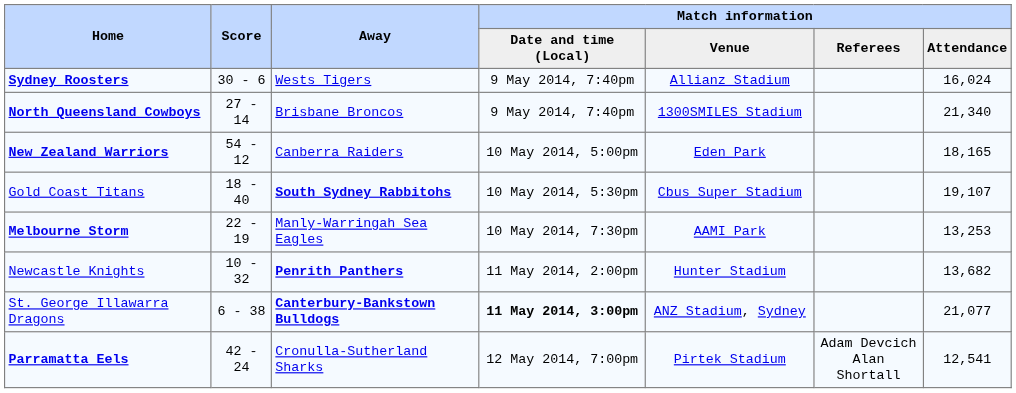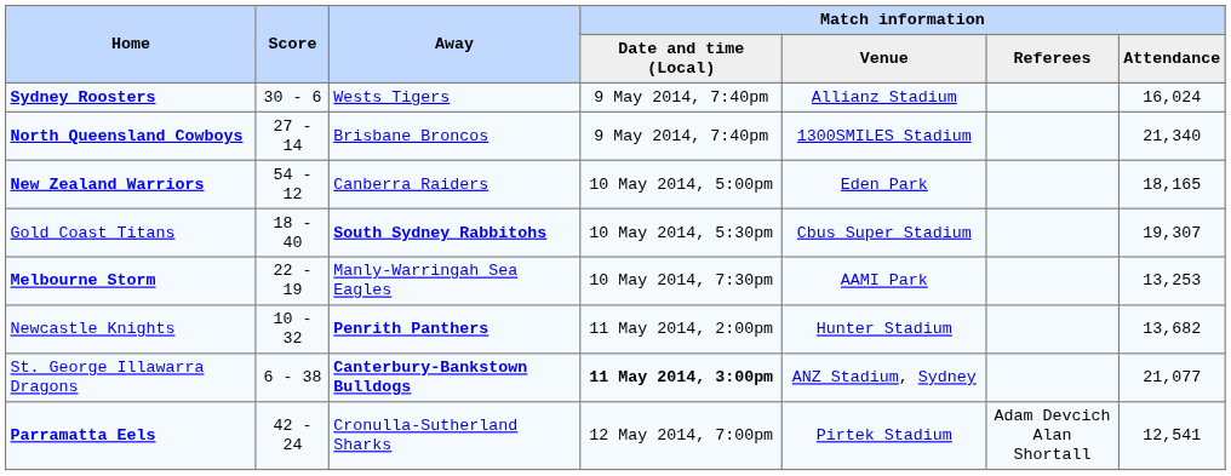Gold Coast Titans | Match information / Attendance: 19,107 -> 19,307
